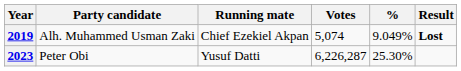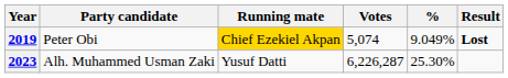2019 | Party candidate: Alh. Muhammed Usman Zaki -> Peter Obi
2019 | Running mate: no background -> gold background
2023 | Party candidate: Peter Obi -> Alh. Muhammed Usman Zaki
